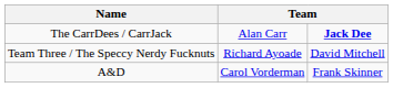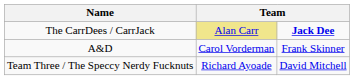The CarrDees / CarrJack | column 2: no background -> khaki background
rows swapped: A&D <-> Team Three / The Speccy Nerdy Fucknuts
